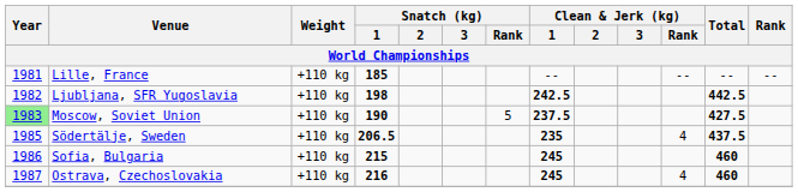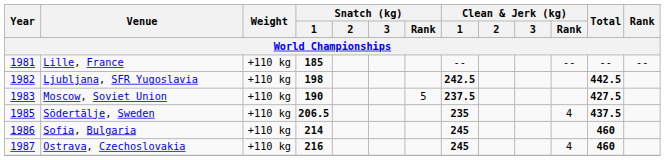Moscow, Soviet Union | Year: lightgreen background -> no background
Sofia, Bulgaria | Snatch (kg) / 1: 215 -> 214
